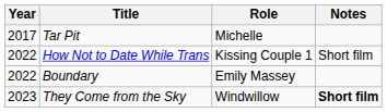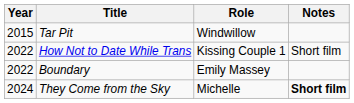Tar Pit | Year: 2017 -> 2015
Tar Pit | Role: Michelle -> Windwillow
They Come from the Sky | Year: 2023 -> 2024
They Come from the Sky | Role: Windwillow -> Michelle
